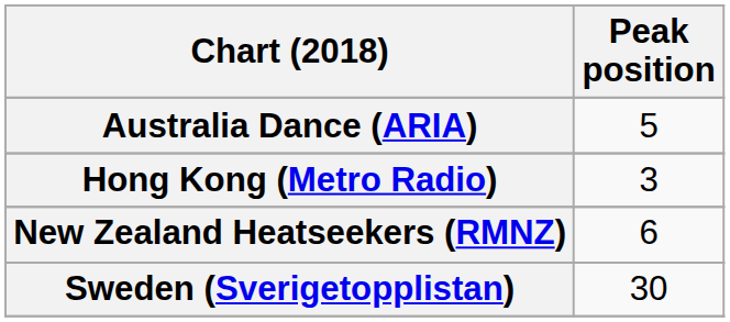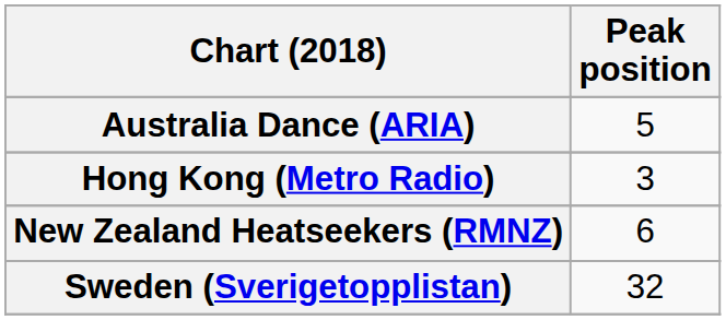Sweden (Sverigetopplistan) | Peak position: 30 -> 32
